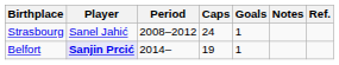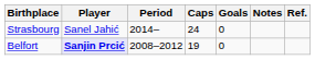Strasbourg | Period: 2008–2012 -> 2014–
Strasbourg | Goals: 1 -> 0
Belfort | Period: 2014– -> 2008–2012
Belfort | Goals: 1 -> 0
